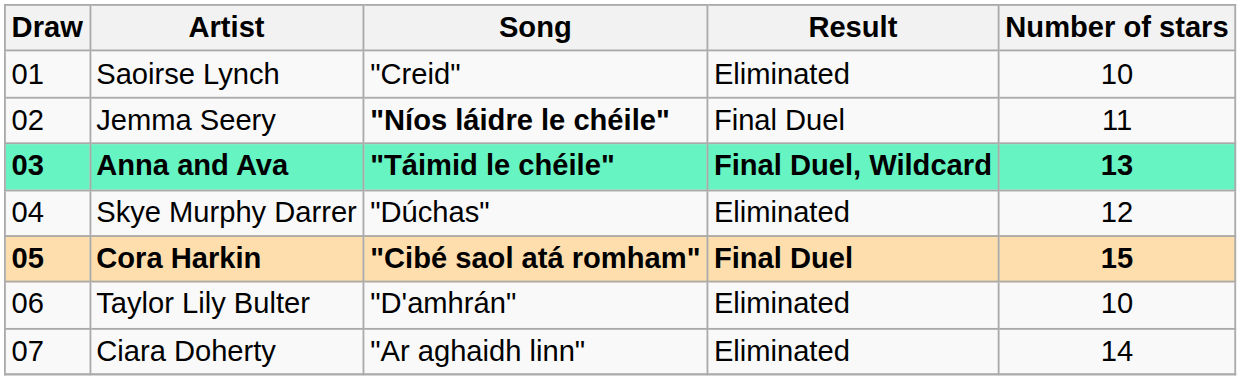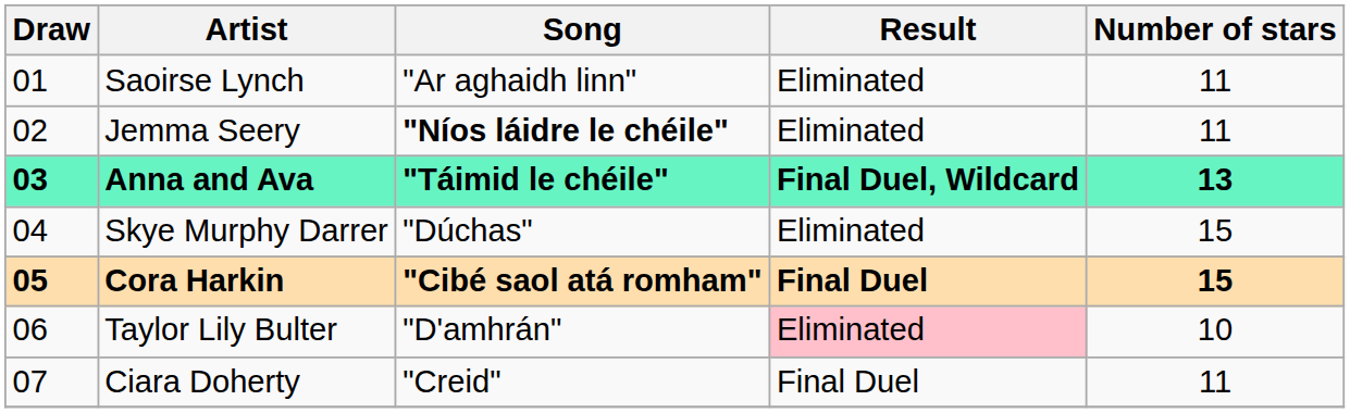Saoirse Lynch | Song: "Creid" -> "Ar aghaidh linn"
Saoirse Lynch | Number of stars: 10 -> 11
Jemma Seery | Result: Final Duel -> Eliminated
Skye Murphy Darrer | Number of stars: 12 -> 15
Taylor Lily Bulter | Result: no background -> pink background
Ciara Doherty | Song: "Ar aghaidh linn" -> "Creid"
Ciara Doherty | Result: Eliminated -> Final Duel
Ciara Doherty | Number of stars: 14 -> 11
